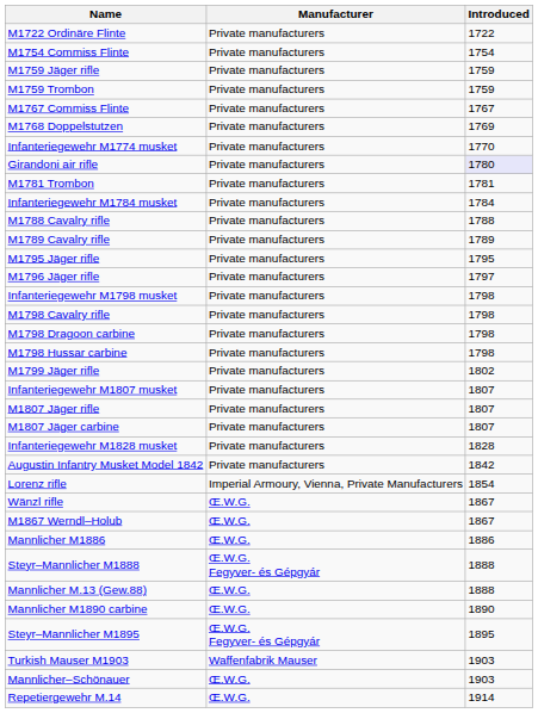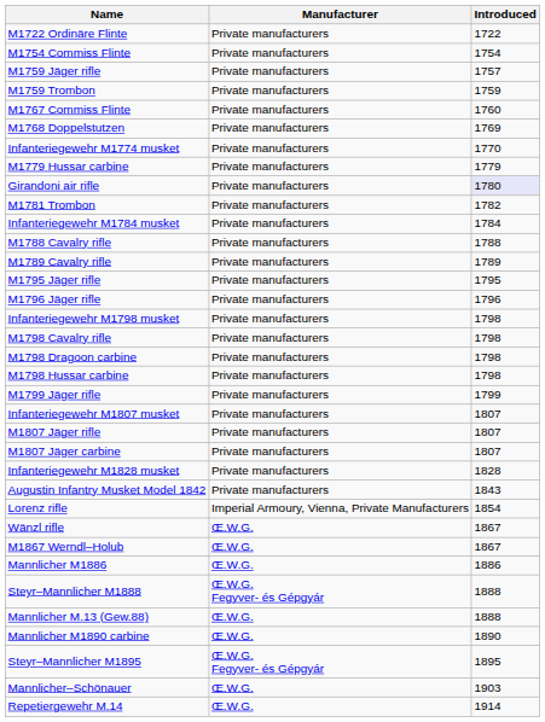M1759 Jäger rifle | Introduced: 1759 -> 1757
M1767 Commiss Flinte | Introduced: 1767 -> 1760
+ row: M1779 Hussar carbine | Private manufacturers | 1779
M1781 Trombon | Introduced: 1781 -> 1782
M1796 Jäger rifle | Introduced: 1797 -> 1796
M1799 Jäger rifle | Introduced: 1802 -> 1799
Augustin Infantry Musket Model 1842 | Introduced: 1842 -> 1843
- row: Turkish Mauser M1903 | Waffenfabrik Mauser | 1903
